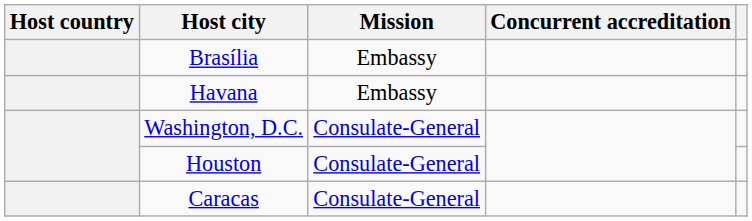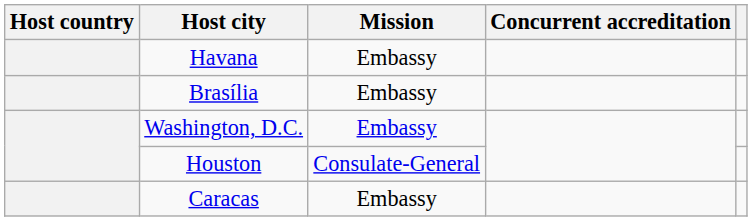rows swapped: Brasília <-> Havana
Washington, D.C. | Mission: Consulate-General -> Embassy
Caracas | Mission: Consulate-General -> Embassy
